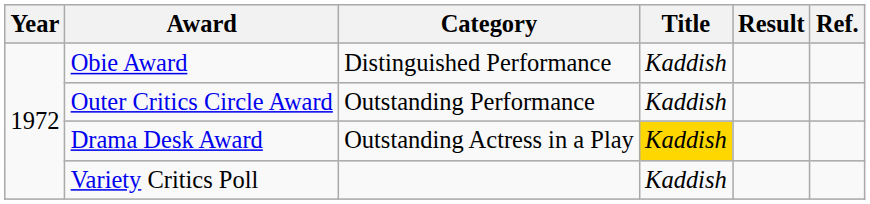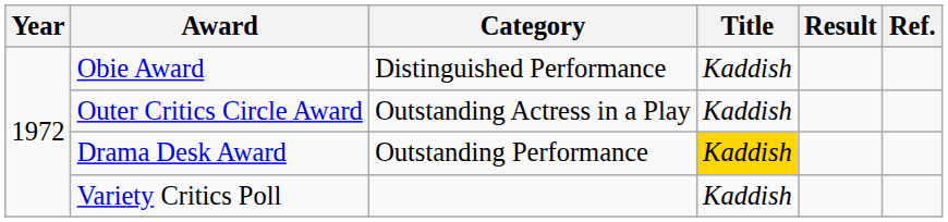Outer Critics Circle Award | Category: Outstanding Performance -> Outstanding Actress in a Play
Drama Desk Award | Category: Outstanding Actress in a Play -> Outstanding Performance
